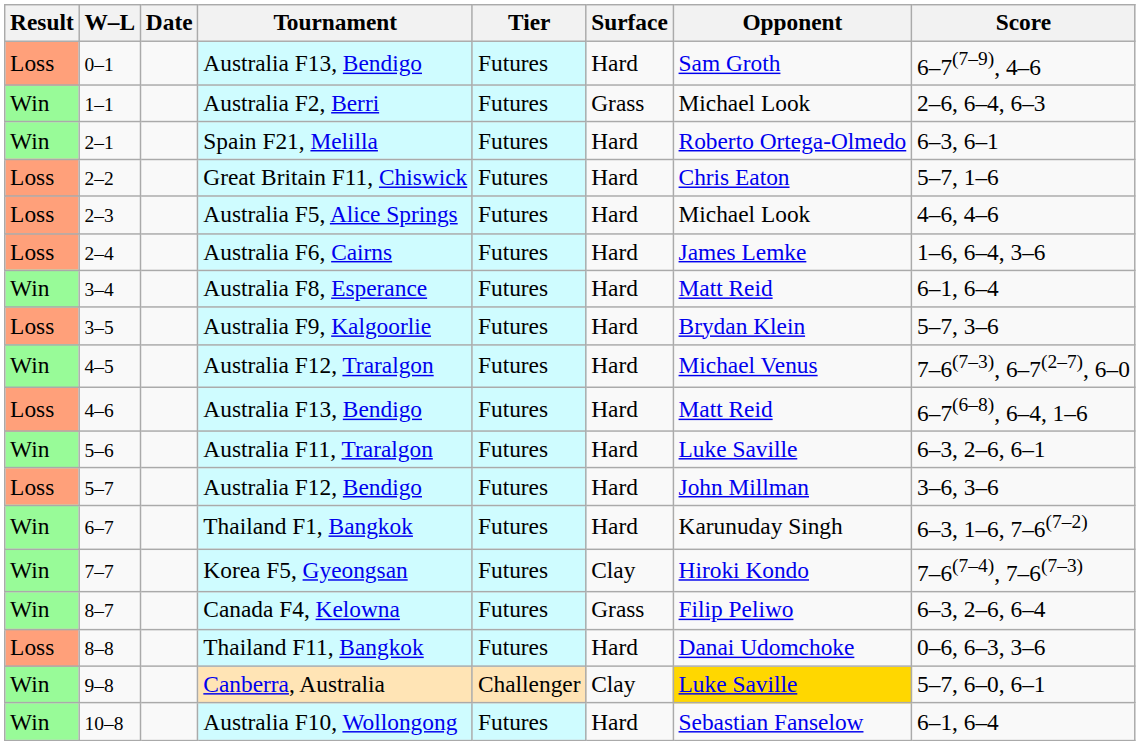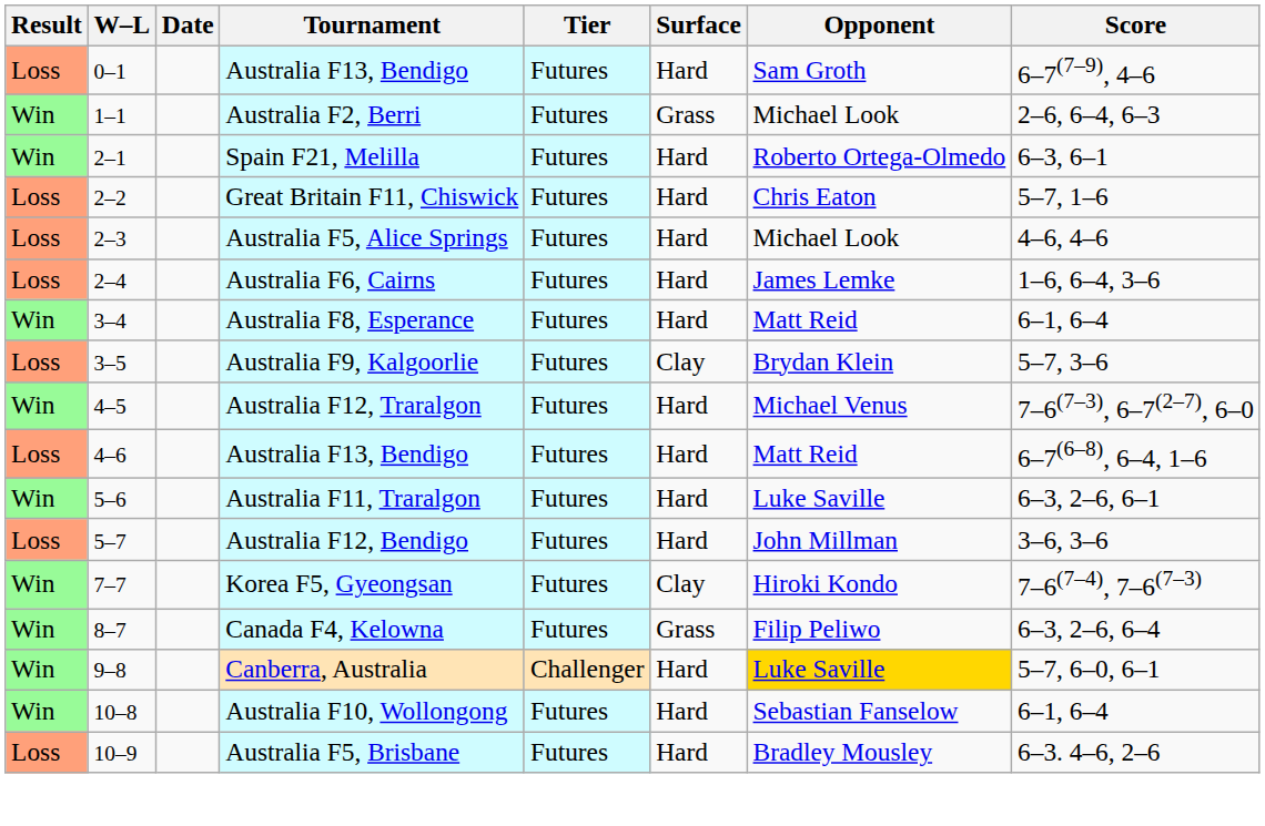Australia F9, Kalgoorlie | Surface: Hard -> Clay
- row: Win | 6–7 | Thailand F1, Bangkok | Futures | Hard | Karunuday Singh | 6–3, 1–6, 7–6(7–2)
- row: Loss | 8–8 | Thailand F11, Bangkok | Futures | Hard | Danai Udomchoke | 0–6, 6–3, 3–6
Canberra, Australia | Surface: Clay -> Hard
+ row: Loss | 10–9 | Australia F5, Brisbane | Futures | Hard | Bradley Mousley | 6–3. 4–6, 2–6
